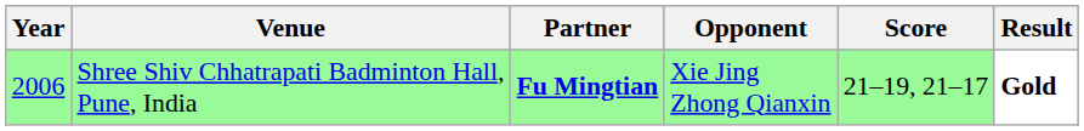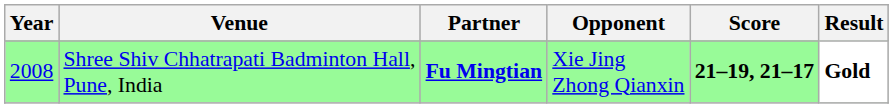Shree Shiv Chhatrapati Badminton Hall, Pune, India | Year: 2006 -> 2008
Shree Shiv Chhatrapati Badminton Hall, Pune, India | Score: normal -> bold
